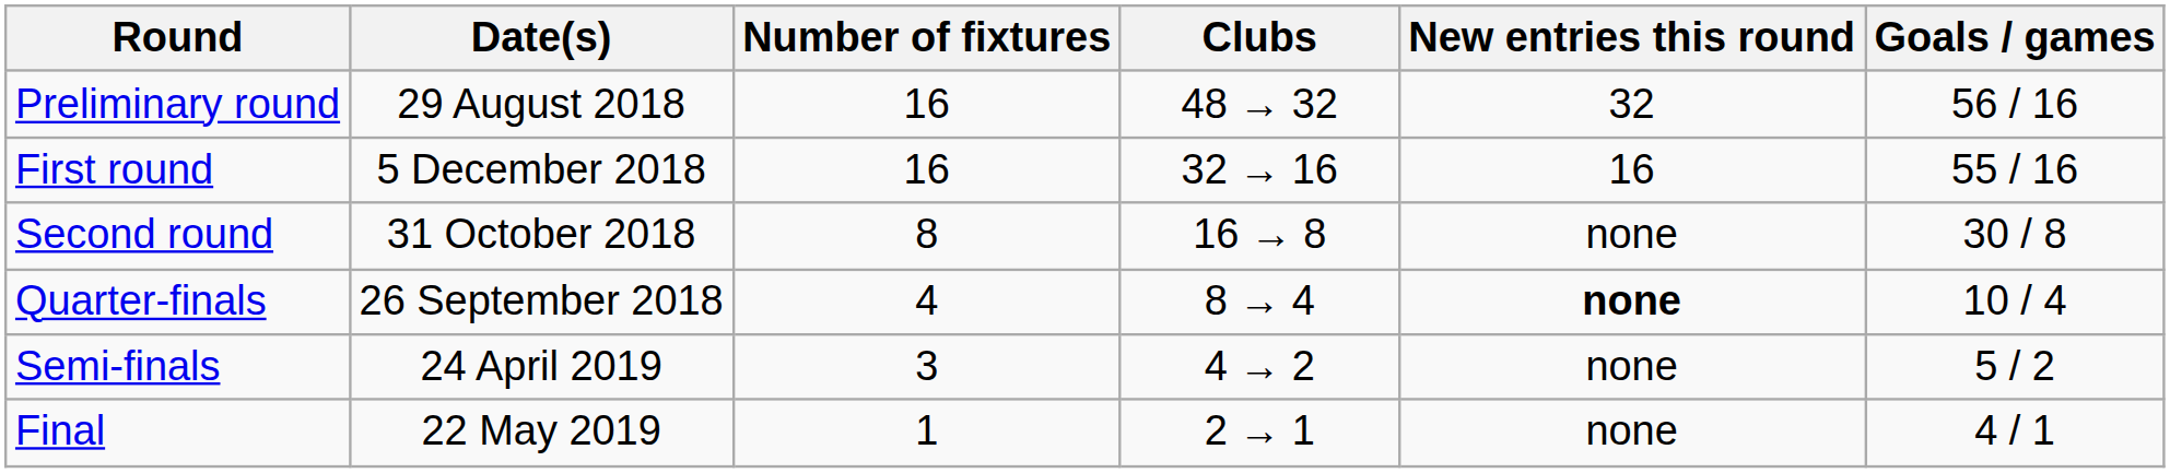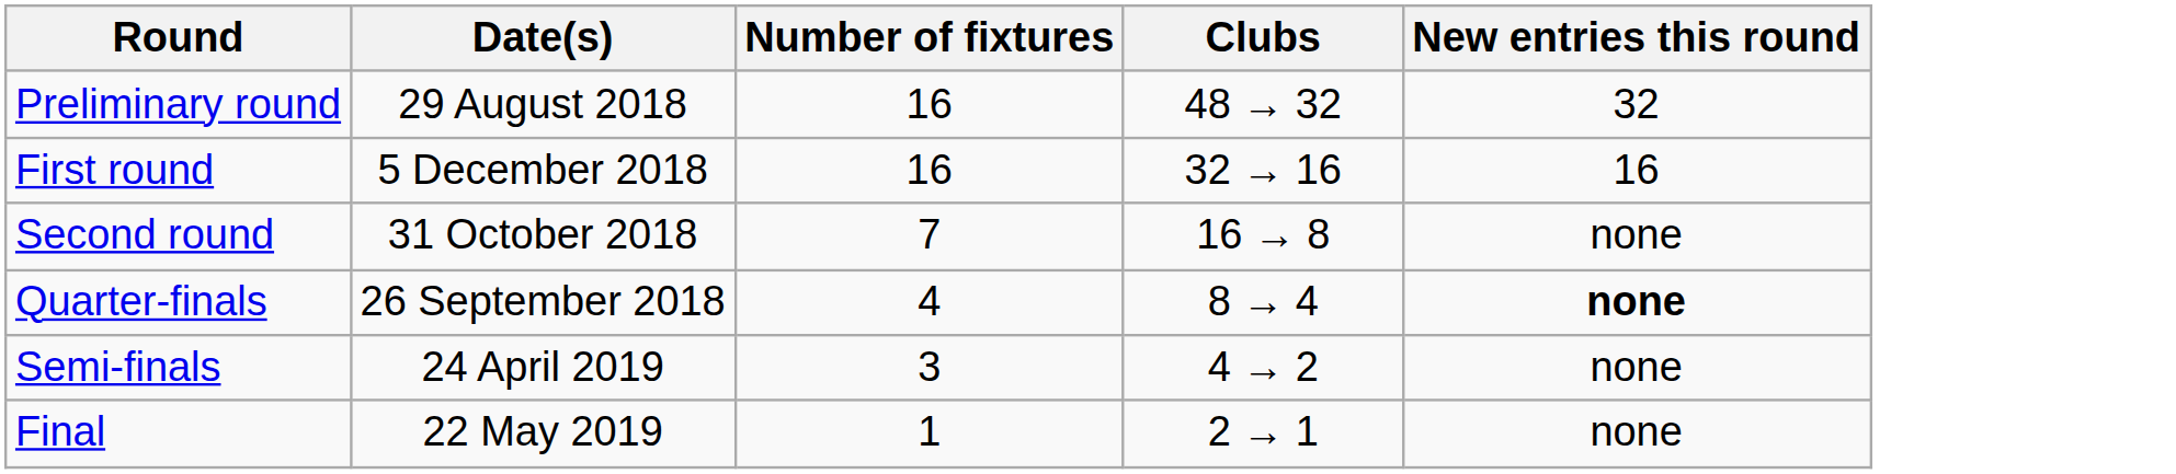- column: Goals / games | 56 / 16 | 55 / 16 | 30 / 8 | 10 / 4 | 5 / 2 | 4 / 1
Second round | Number of fixtures: 8 -> 7
